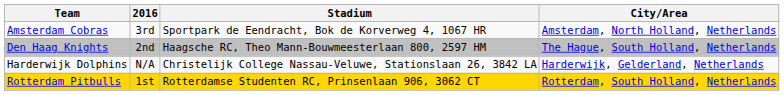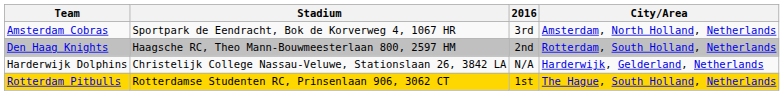columns swapped: 2016 <-> Stadium
Den Haag Knights | City/Area: The Hague, South Holland, Netherlands -> Rotterdam, South Holland, Netherlands
Rotterdam Pitbulls | City/Area: Rotterdam, South Holland, Netherlands -> The Hague, South Holland, Netherlands
